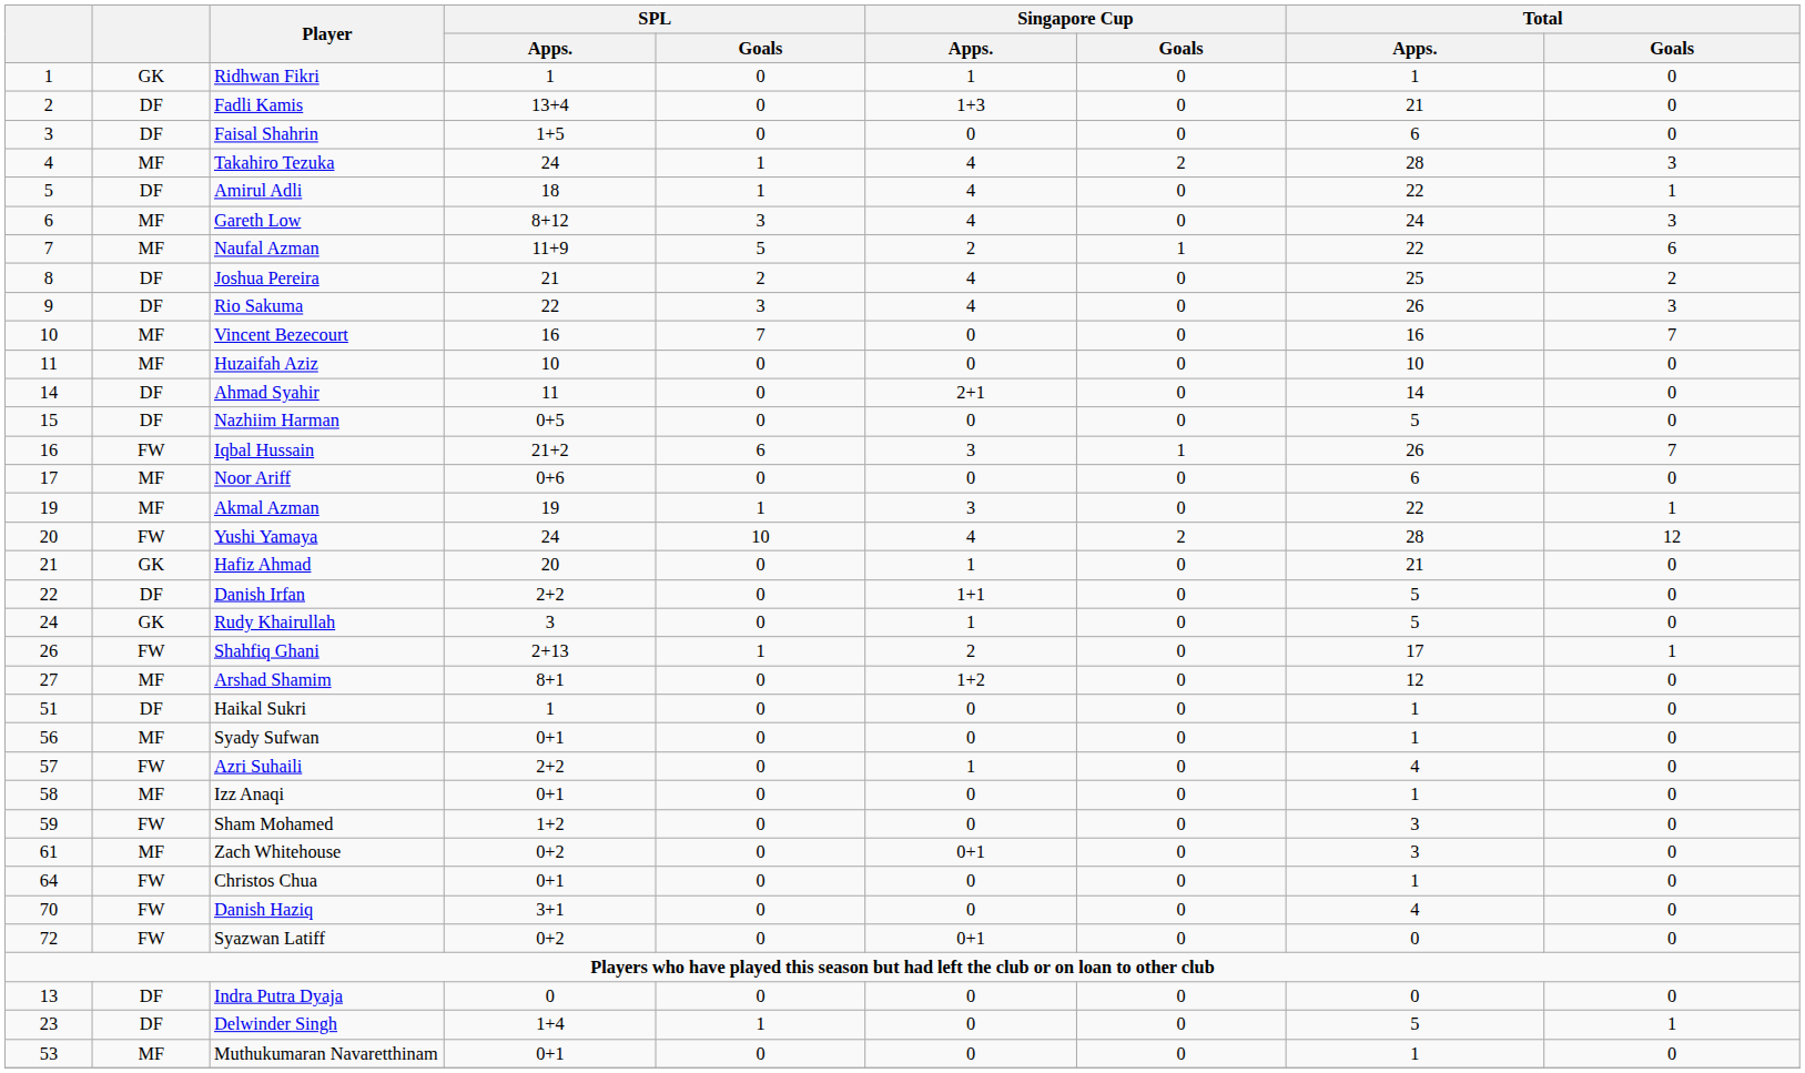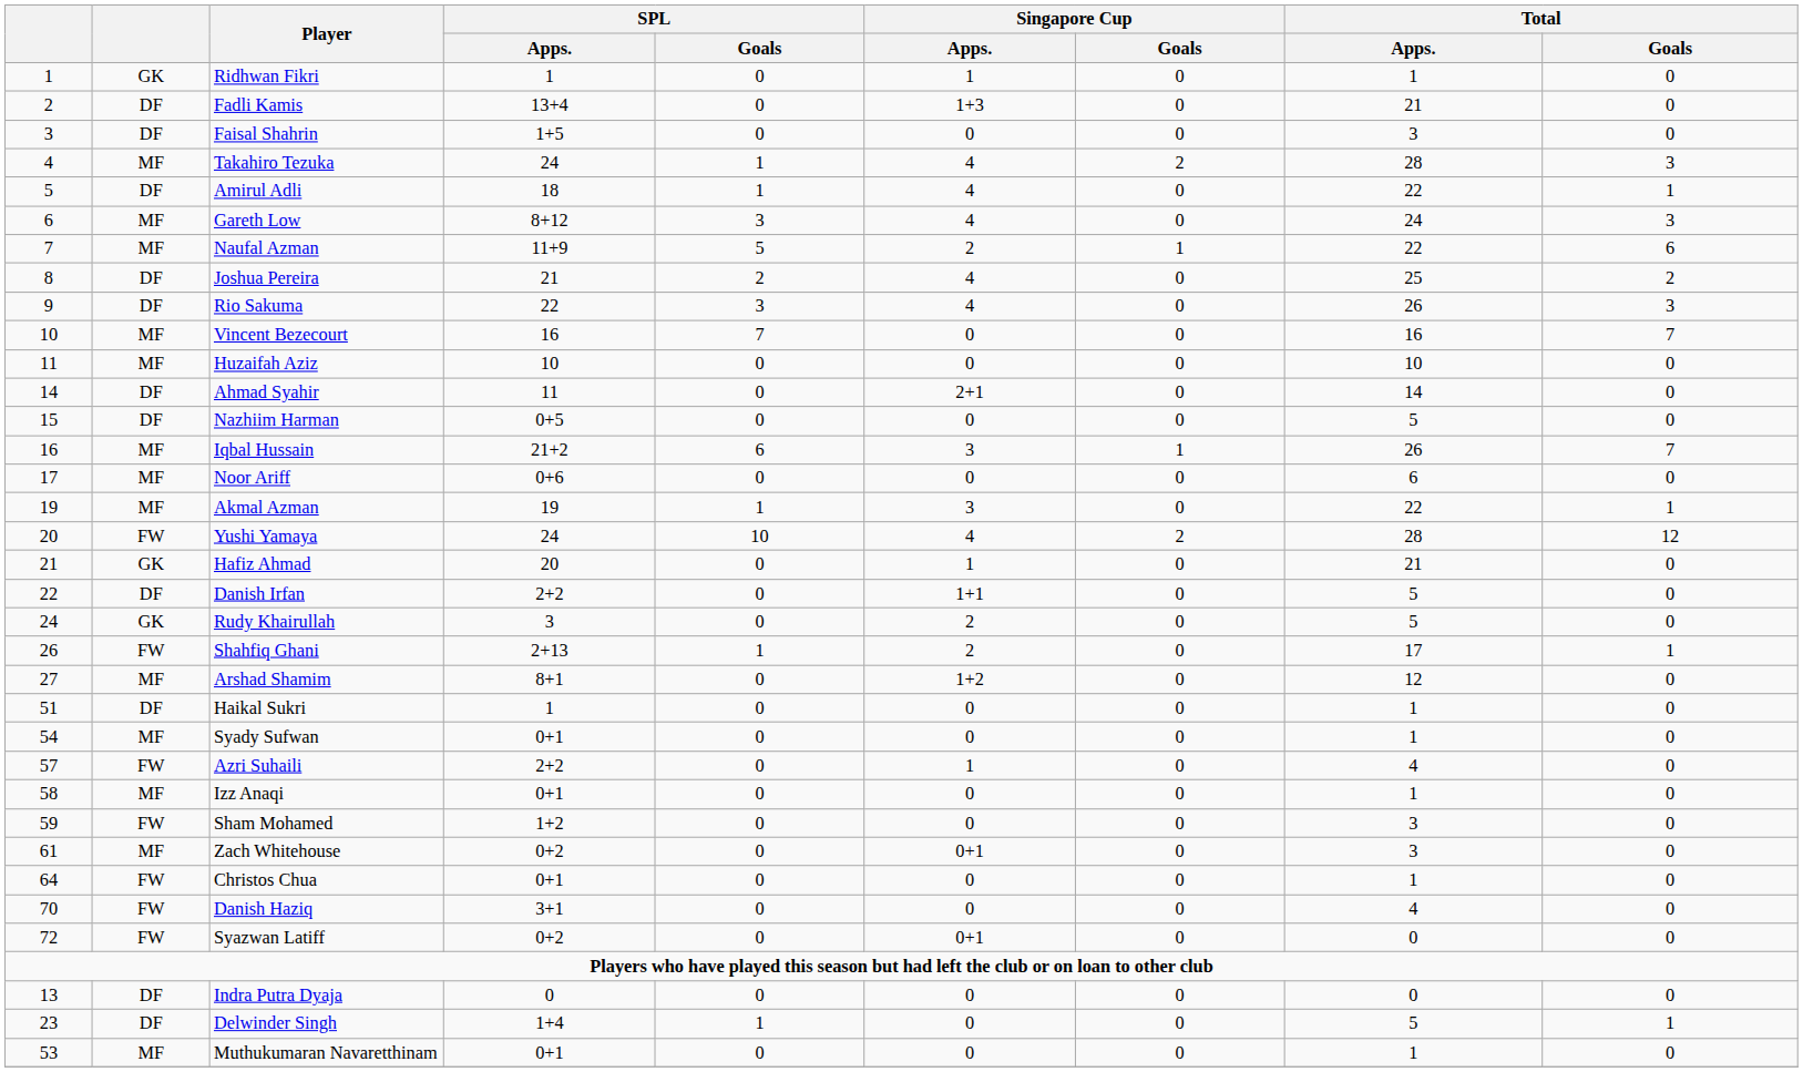Faisal Shahrin | Total / Apps.: 6 -> 3
Iqbal Hussain | column 2: FW -> MF
Rudy Khairullah | Singapore Cup / Apps.: 1 -> 2
Syady Sufwan | column 1: 56 -> 54
